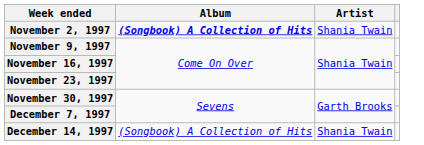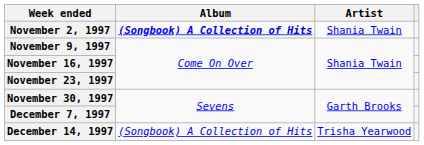December 14, 1997 | Artist: Shania Twain -> Trisha Yearwood
